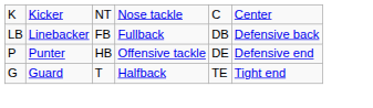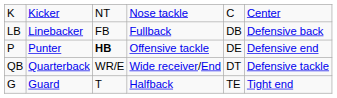P | column 3: normal -> bold
+ row: QB | Quarterback | WR/E | Wide receiver/End | DT | Defensive tackle
